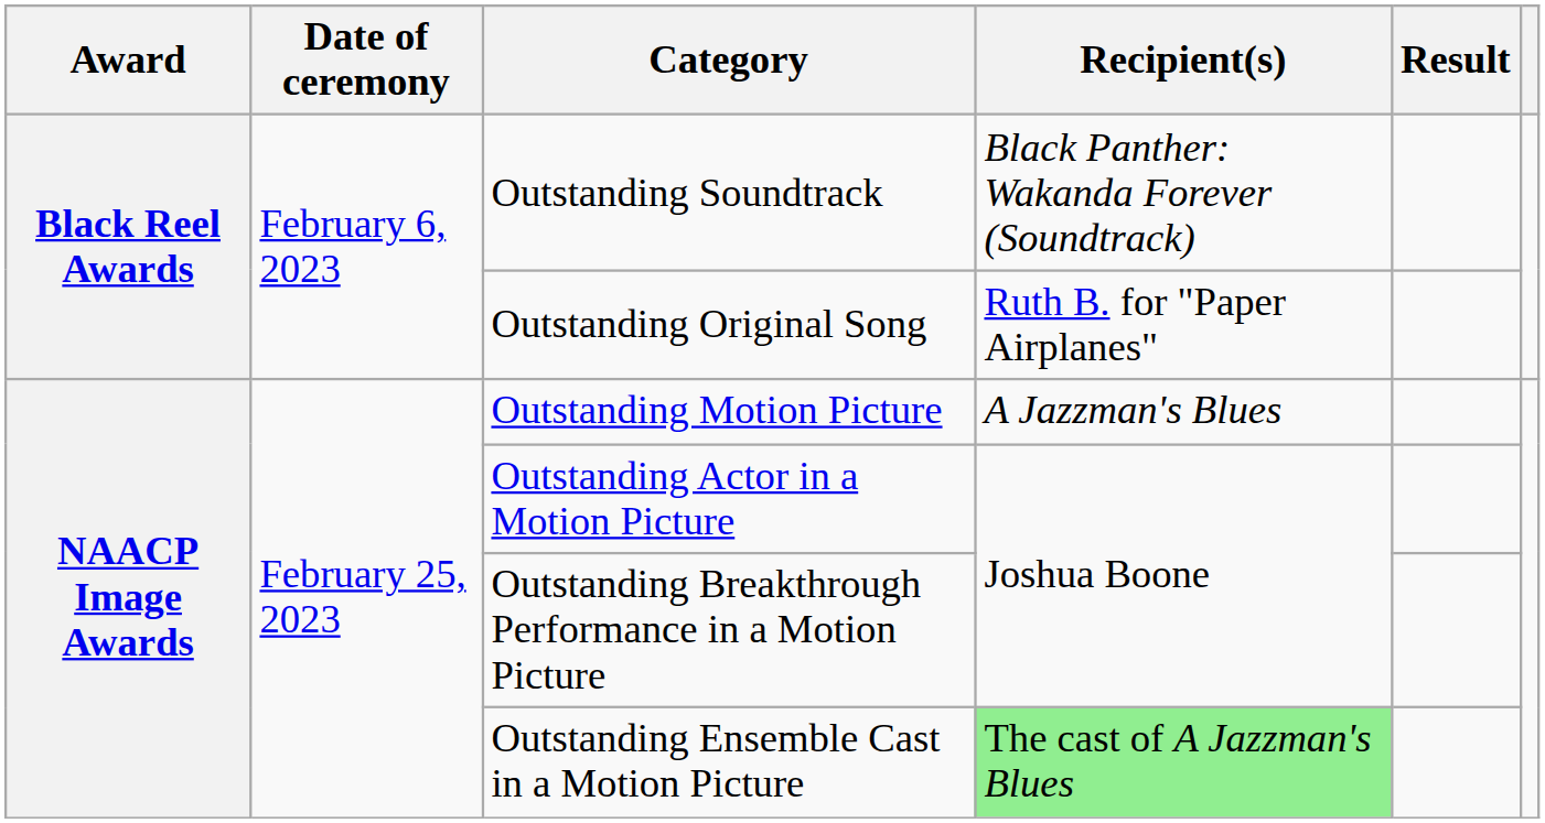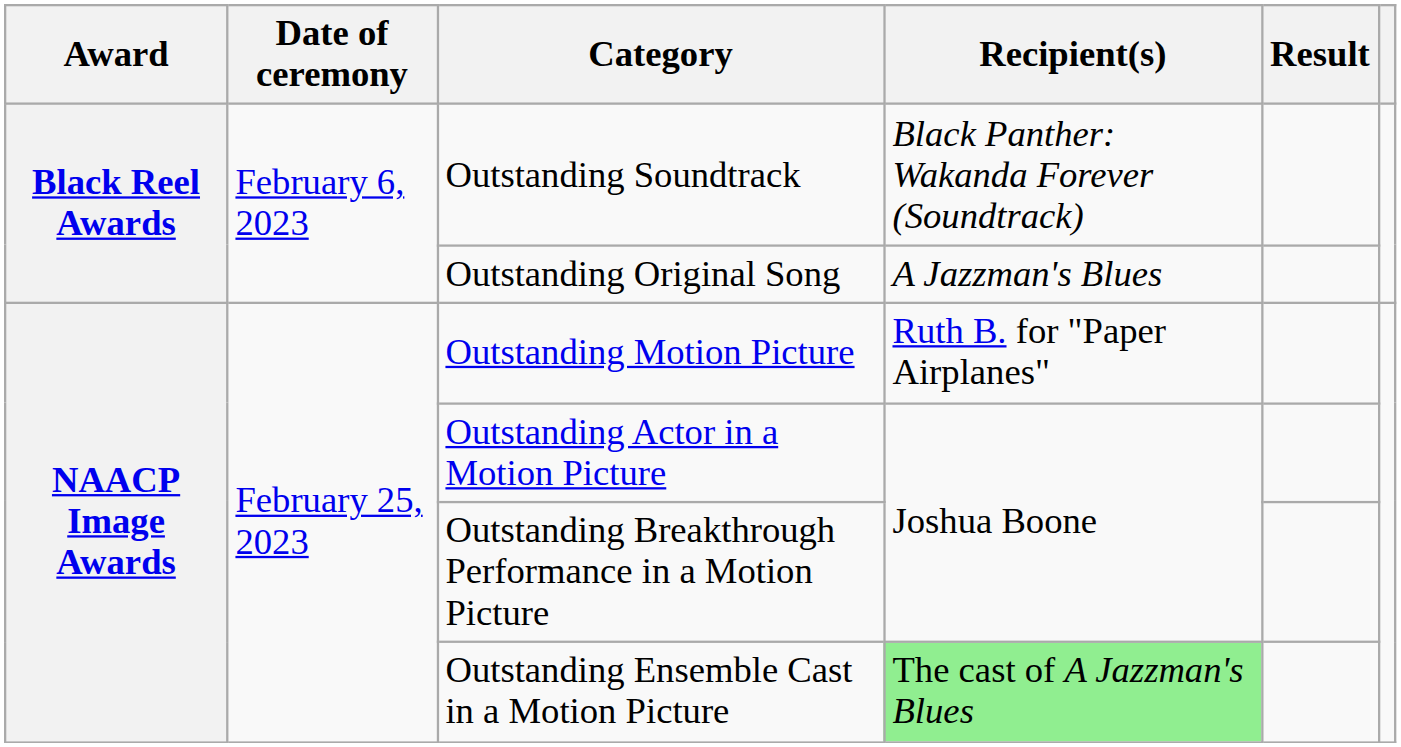Outstanding Original Song | Recipient(s): Ruth B. for "Paper Airplanes" -> A Jazzman's Blues
Outstanding Motion Picture | Recipient(s): A Jazzman's Blues -> Ruth B. for "Paper Airplanes"
